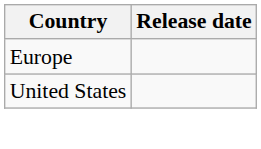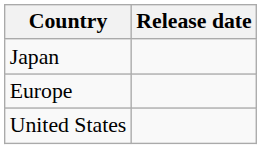+ row: Japan
